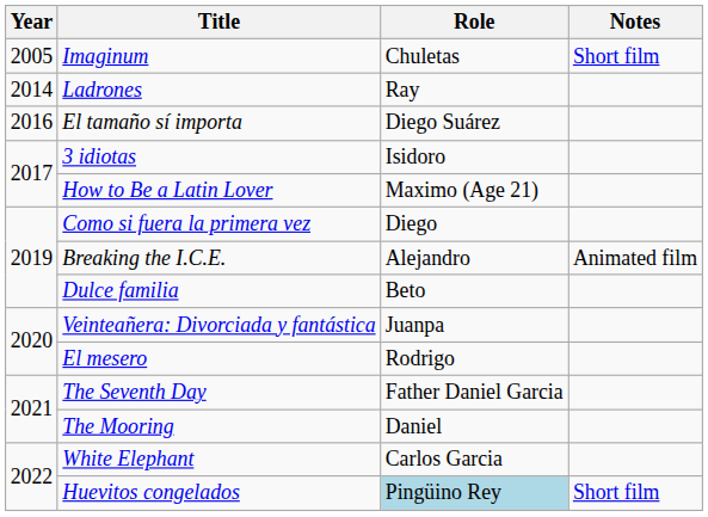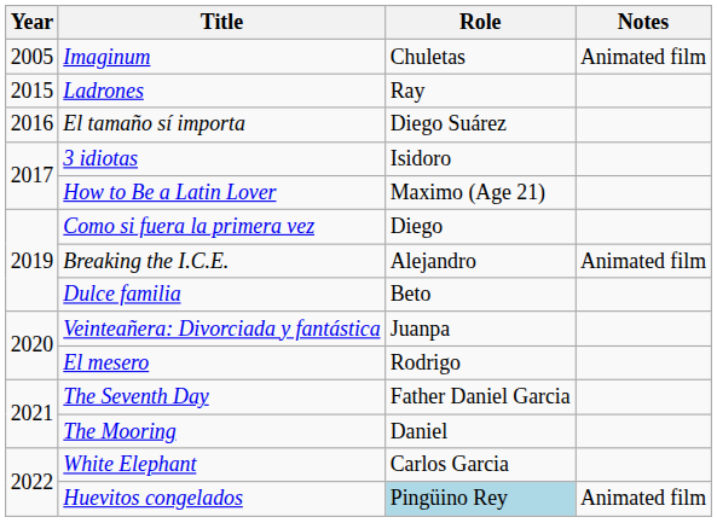Imaginum | Notes: Short film -> Animated film
Ladrones | Year: 2014 -> 2015
Huevitos congelados | Notes: Short film -> Animated film
